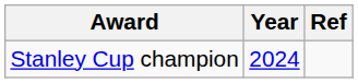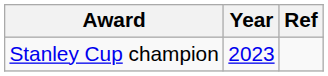Stanley Cup champion | Year: 2024 -> 2023
